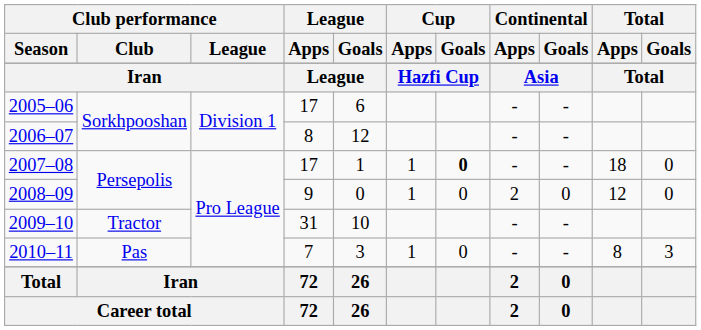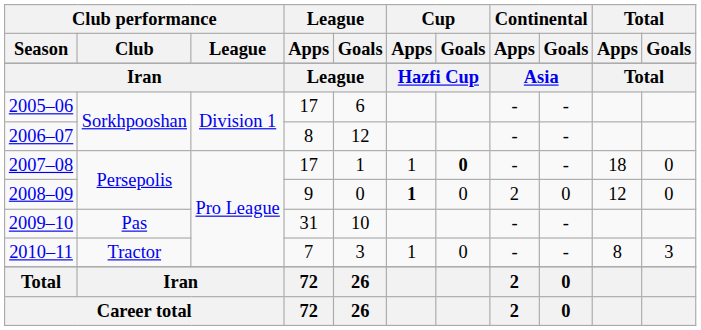2008–09 | Cup / Apps: normal -> bold
2009–10 | Club performance / Club: Tractor -> Pas
2010–11 | Club performance / Club: Pas -> Tractor
